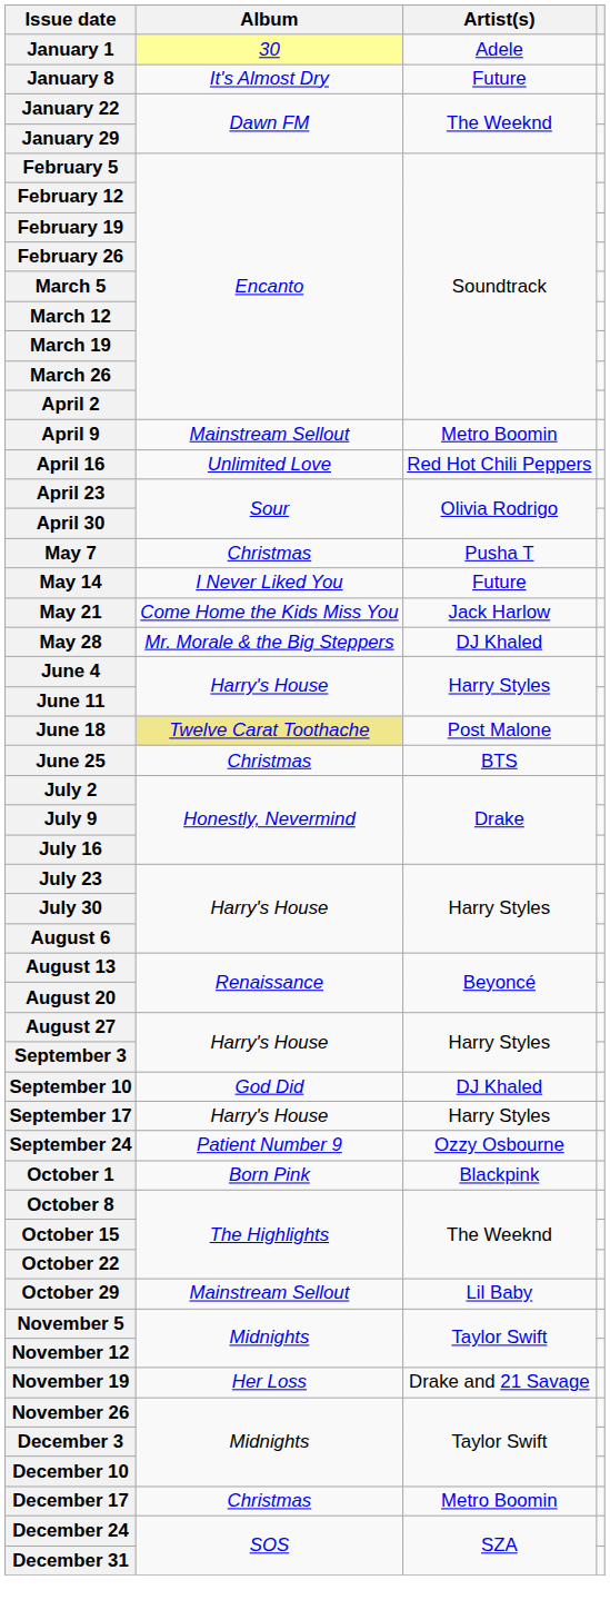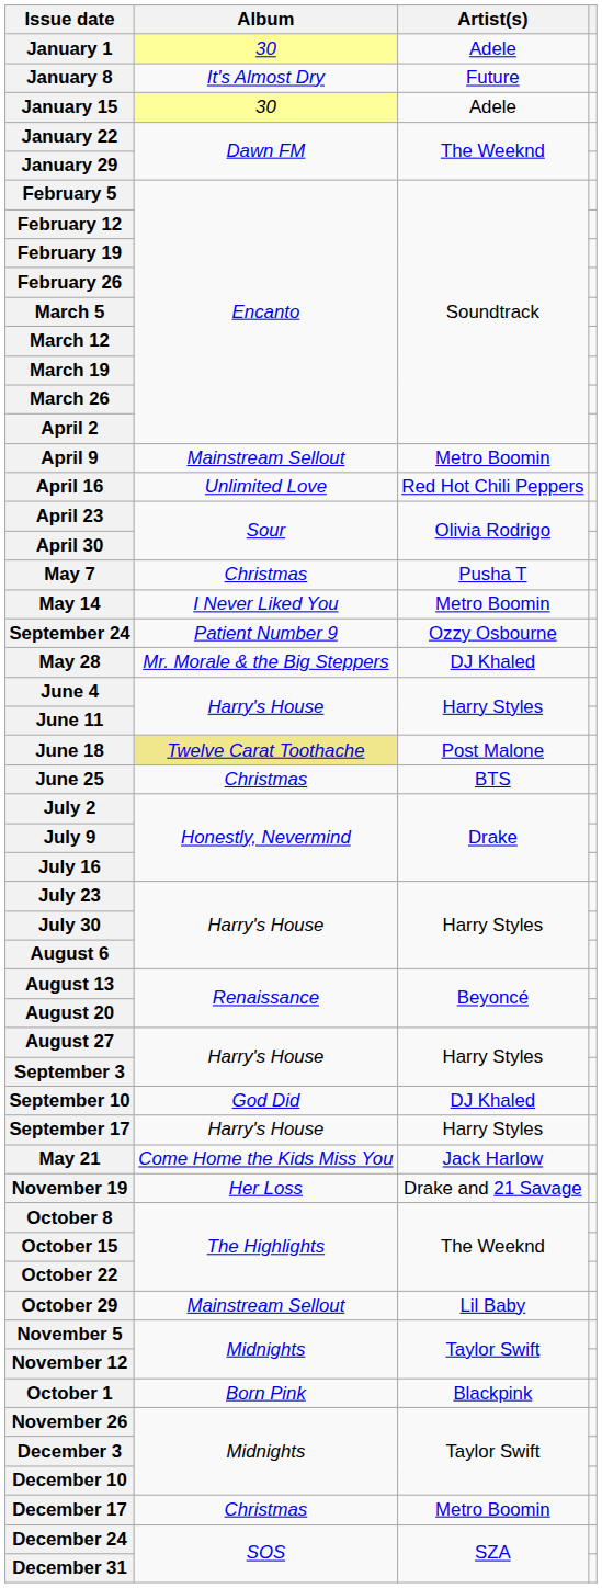+ row: January 15 | 30 | Adele
May 14 | Artist(s): Future -> Metro Boomin
rows swapped: May 21 <-> September 24
rows swapped: October 1 <-> November 19
